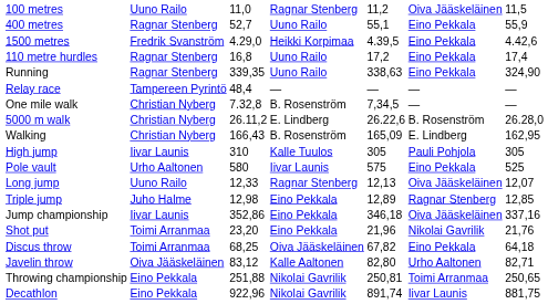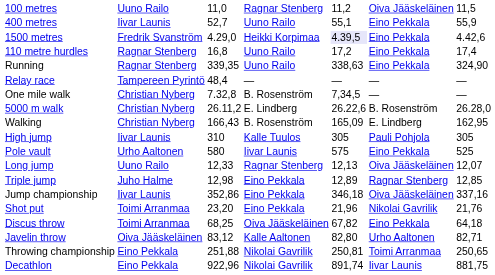400 metres | column 2: Ragnar Stenberg -> Iivar Launis
1500 metres | column 5: no background -> lavender background
